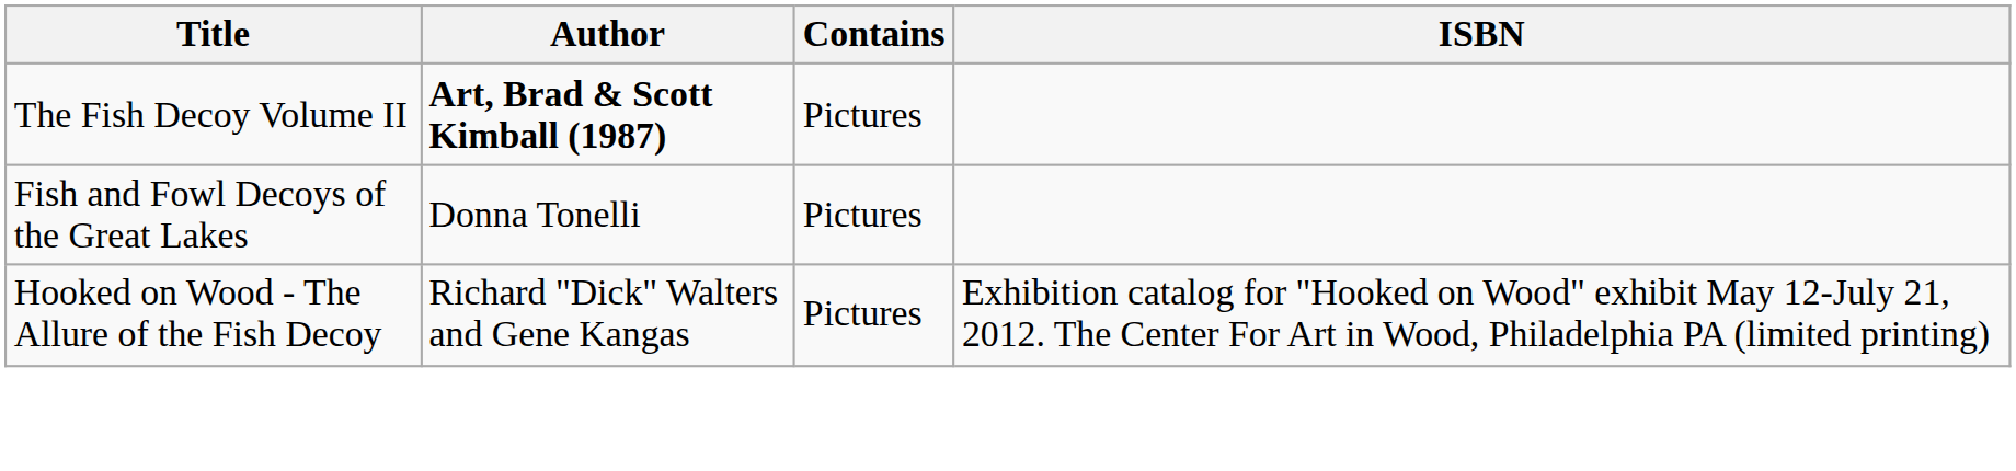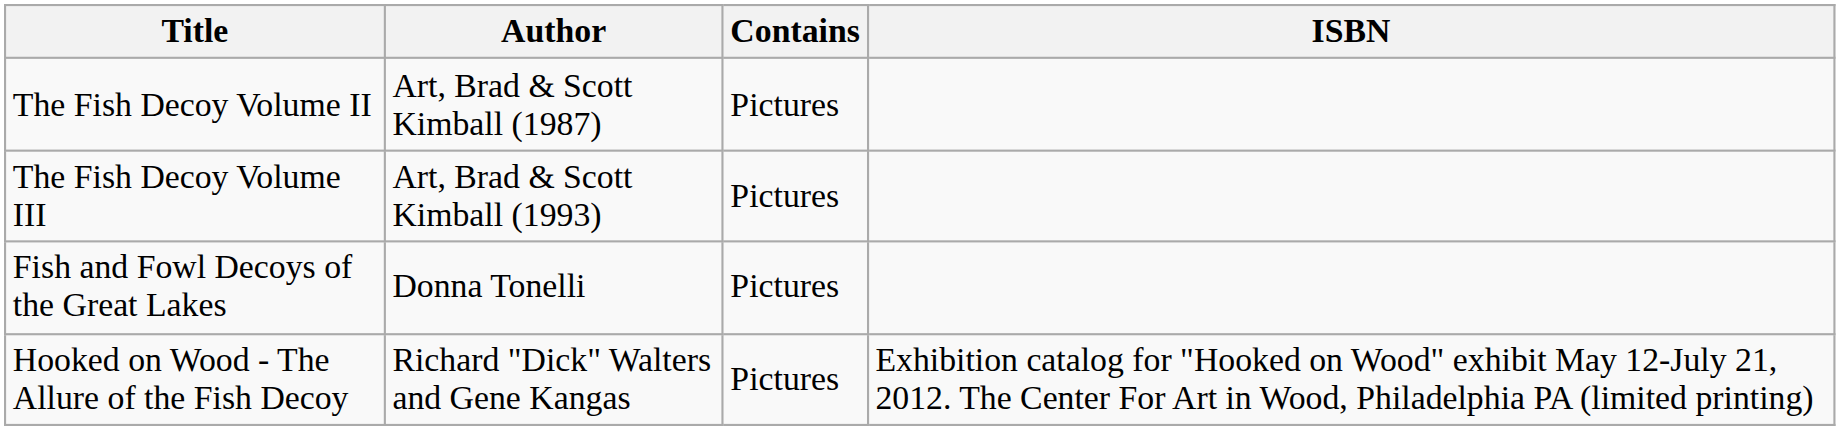The Fish Decoy Volume II | Author: bold -> normal
+ row: The Fish Decoy Volume III | Art, Brad & Scott Kimball (1993) | Pictures
